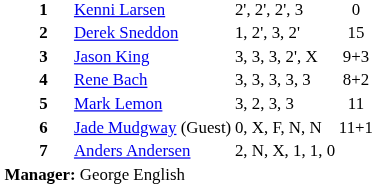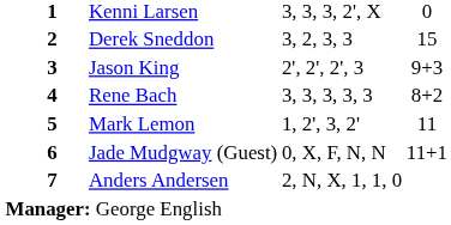Kenni Larsen | column 4: 2', 2', 2', 3 -> 3, 3, 3, 2', X
Derek Sneddon | column 4: 1, 2', 3, 2' -> 3, 2, 3, 3
Jason King | column 4: 3, 3, 3, 2', X -> 2', 2', 2', 3
Mark Lemon | column 4: 3, 2, 3, 3 -> 1, 2', 3, 2'
